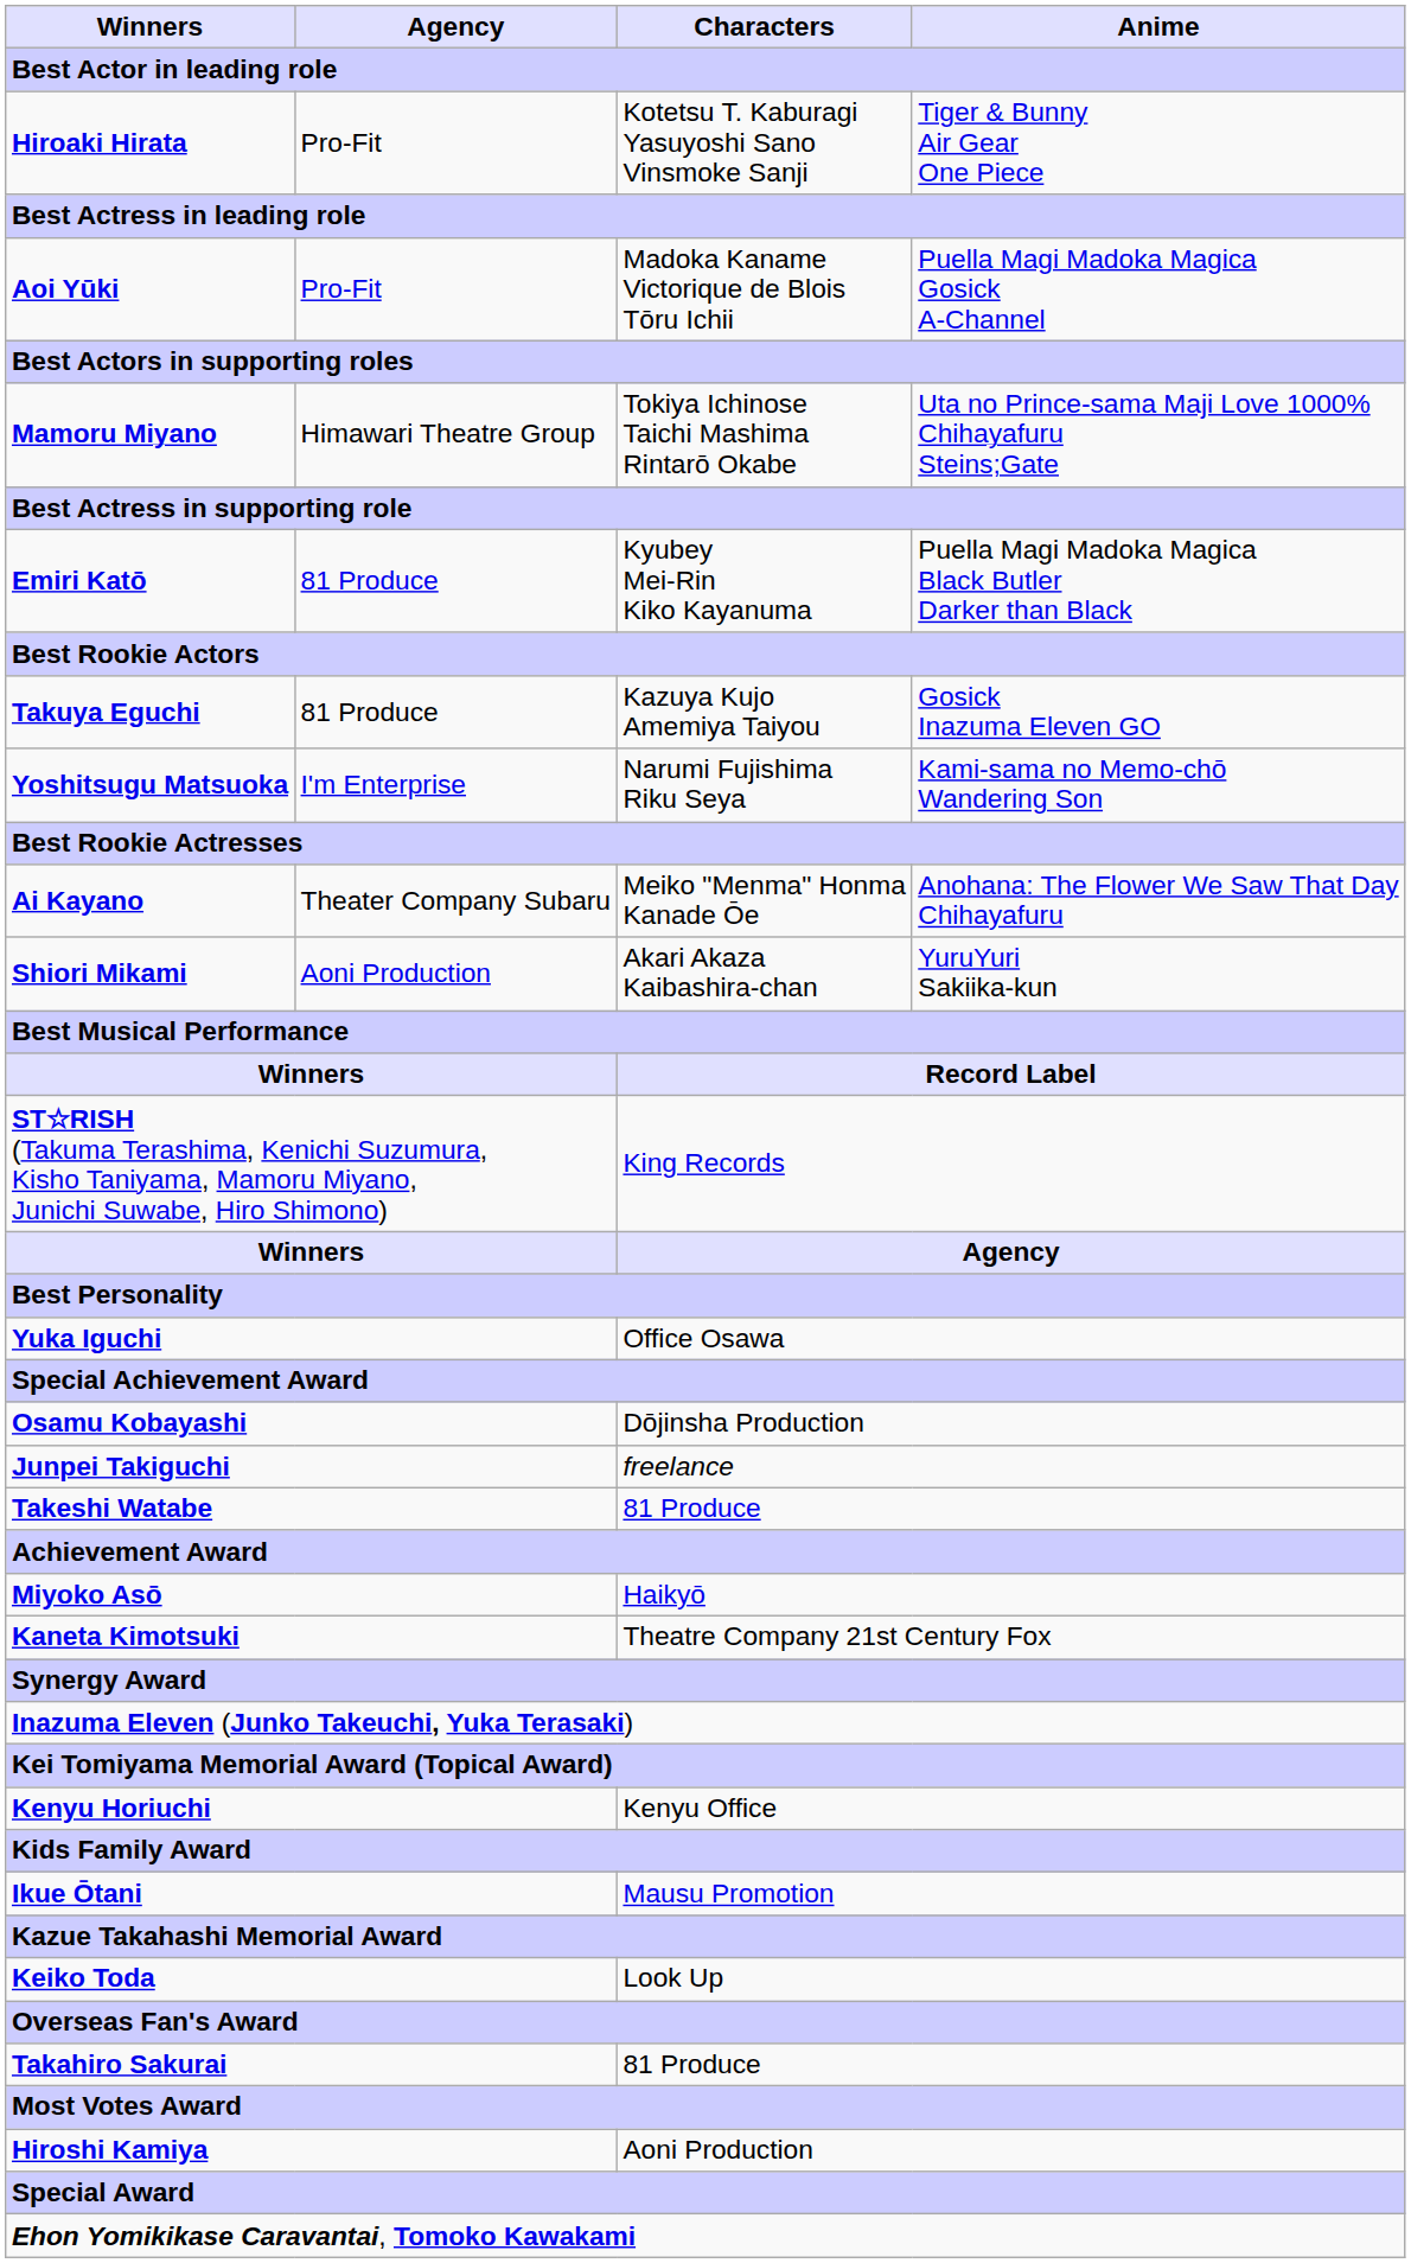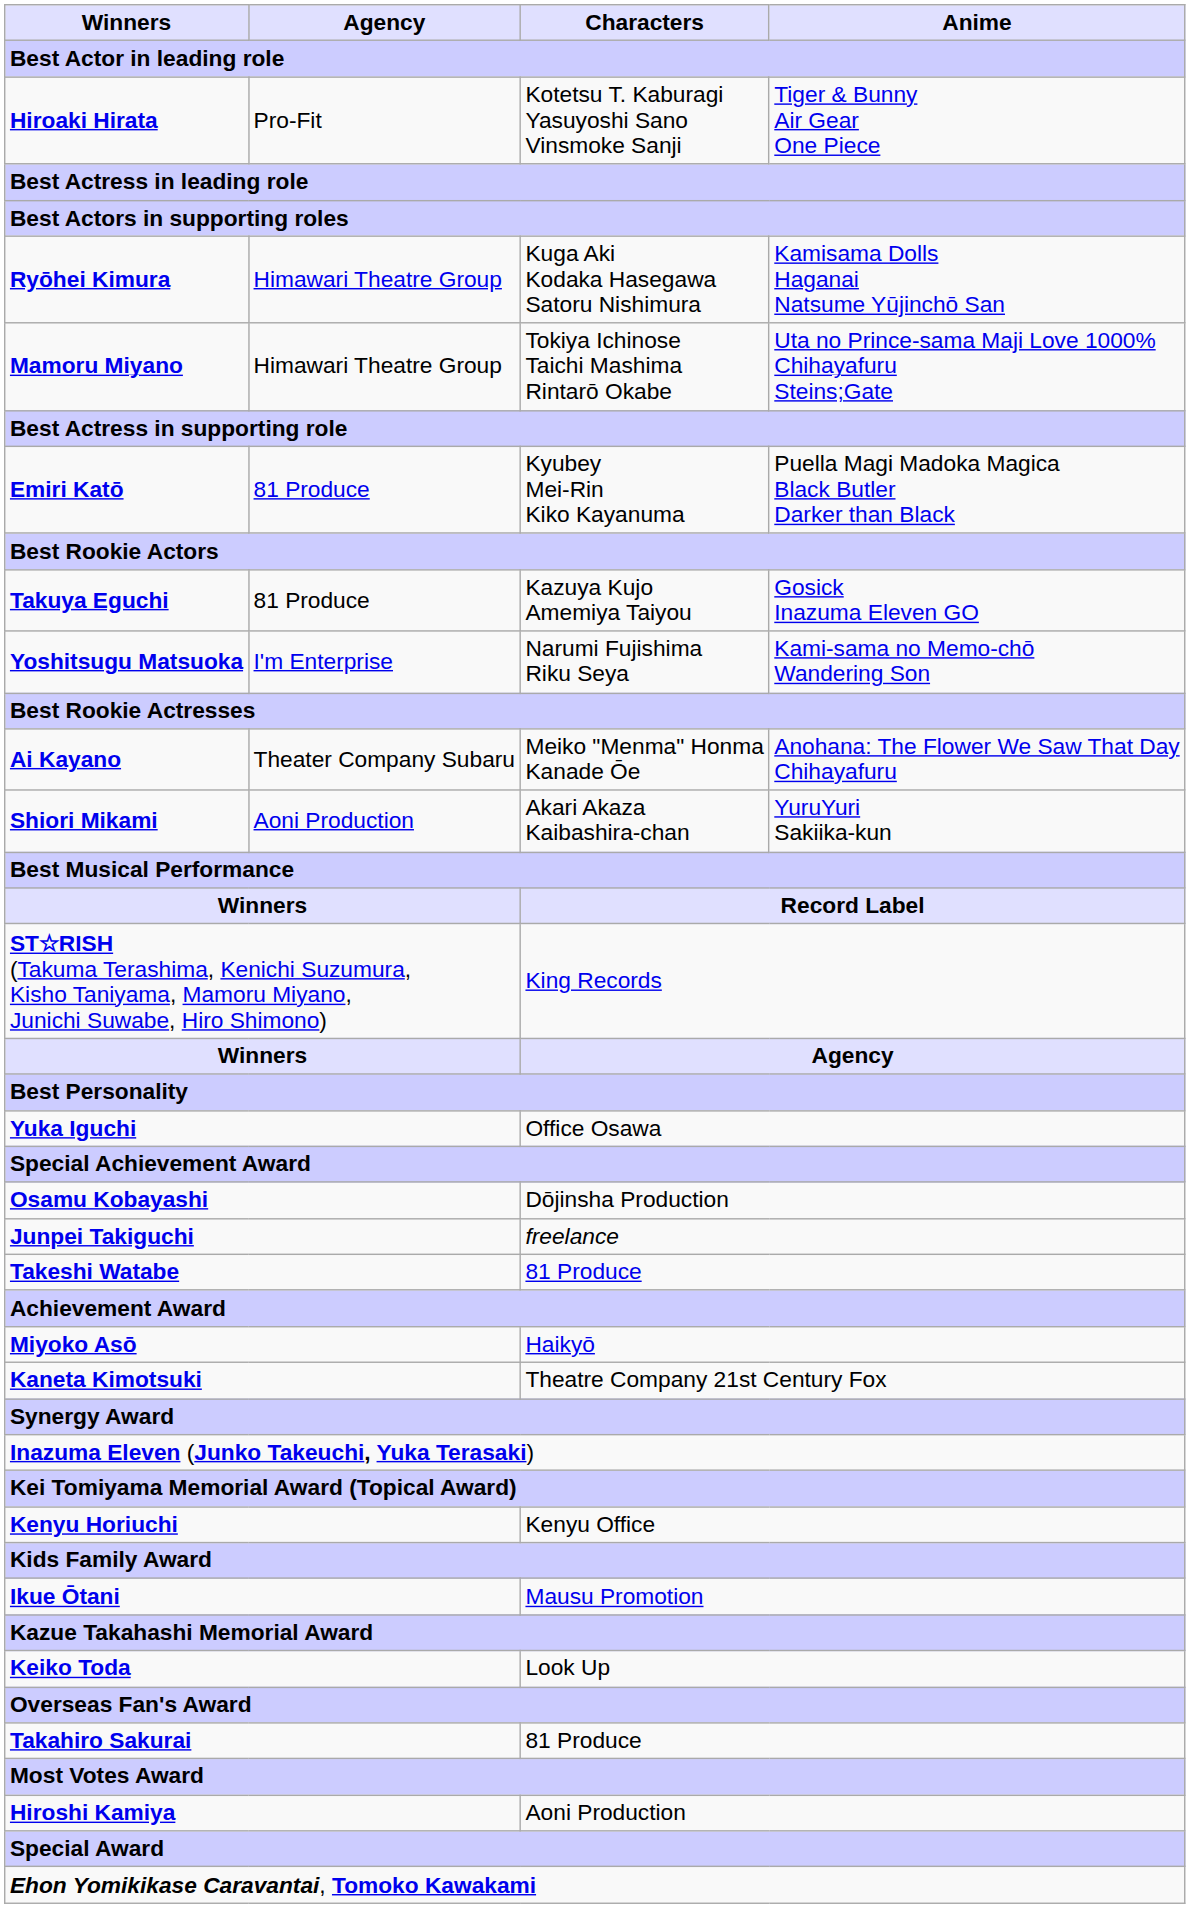- row: Aoi Yūki | Pro-Fit | Madoka Kaname Victorique de Blois Tōru Ichii | Puella Magi Madoka Magica Gosick A-Channel
+ row: Ryōhei Kimura | Himawari Theatre Group | Kuga Aki Kodaka Hasegawa Satoru Nishimura | Kamisama Dolls Haganai Natsume Yūjinchō San
